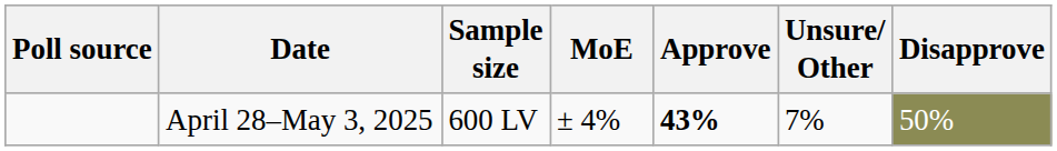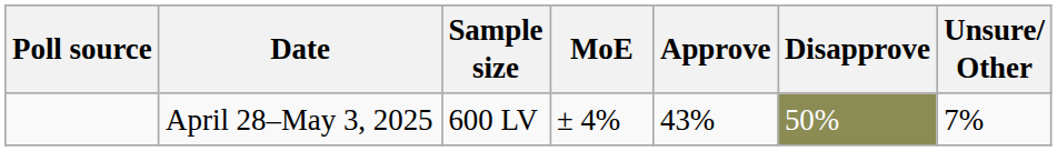columns swapped: Disapprove <-> Unsure/ Other
April 28–May 3, 2025 | Approve: bold -> normal
